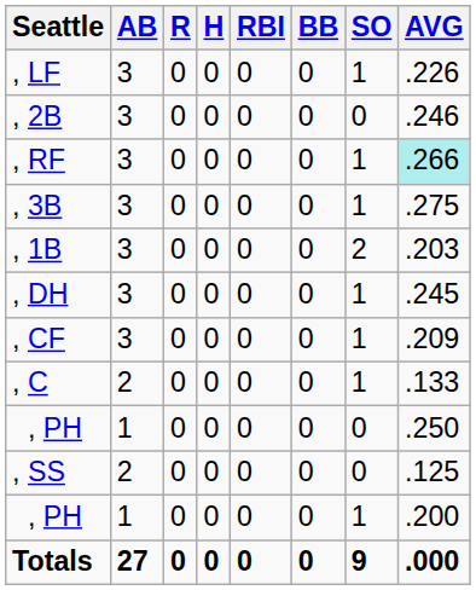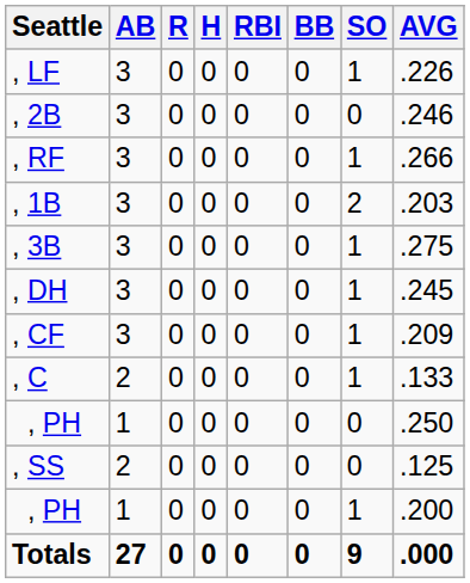, RF | AVG: paleturquoise background -> no background
rows swapped: , 1B <-> , 3B
